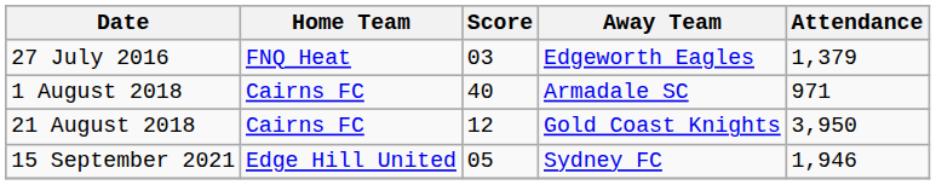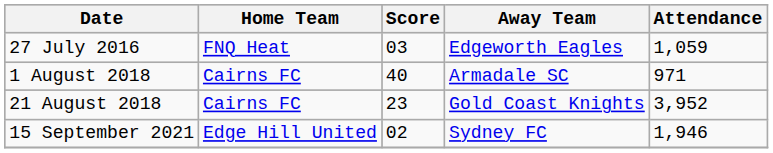27 July 2016 | Attendance: 1,379 -> 1,059
21 August 2018 | Score: 12 -> 23
21 August 2018 | Attendance: 3,950 -> 3,952
15 September 2021 | Score: 05 -> 02
